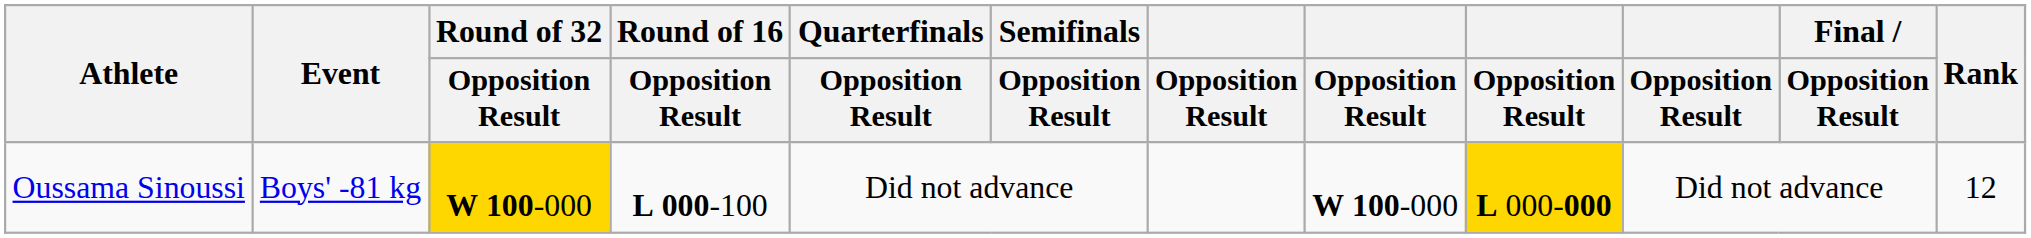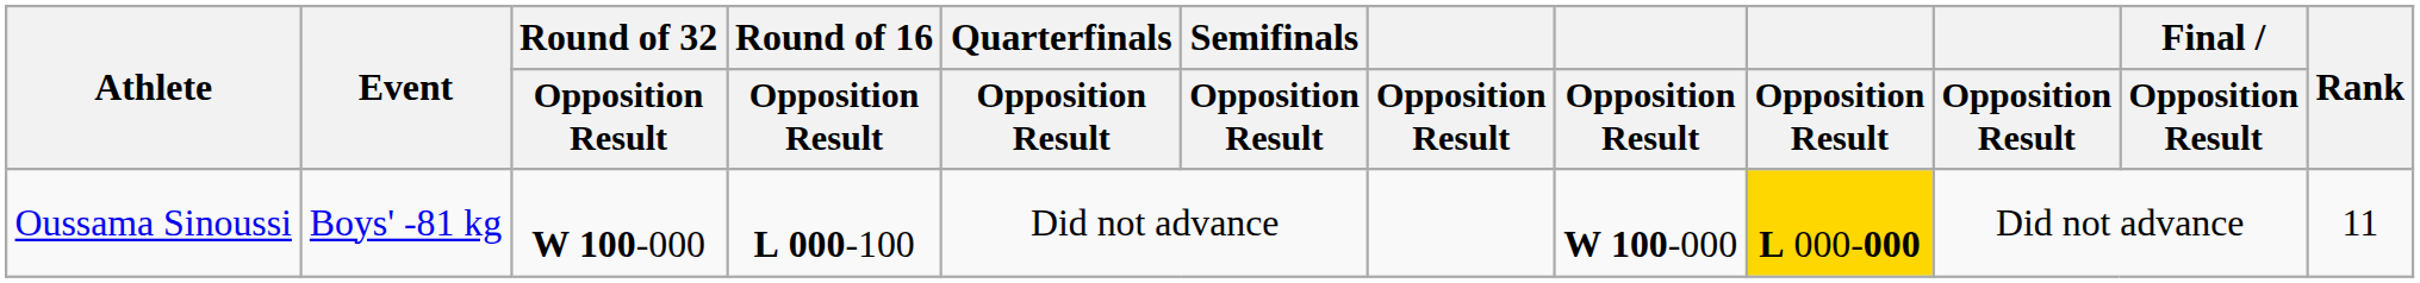Oussama Sinoussi | Round of 32 / Opposition Result: gold background -> no background
Oussama Sinoussi | Rank: 12 -> 11
